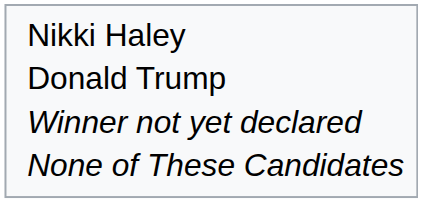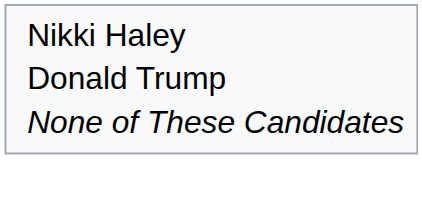- row: Winner not yet declared
